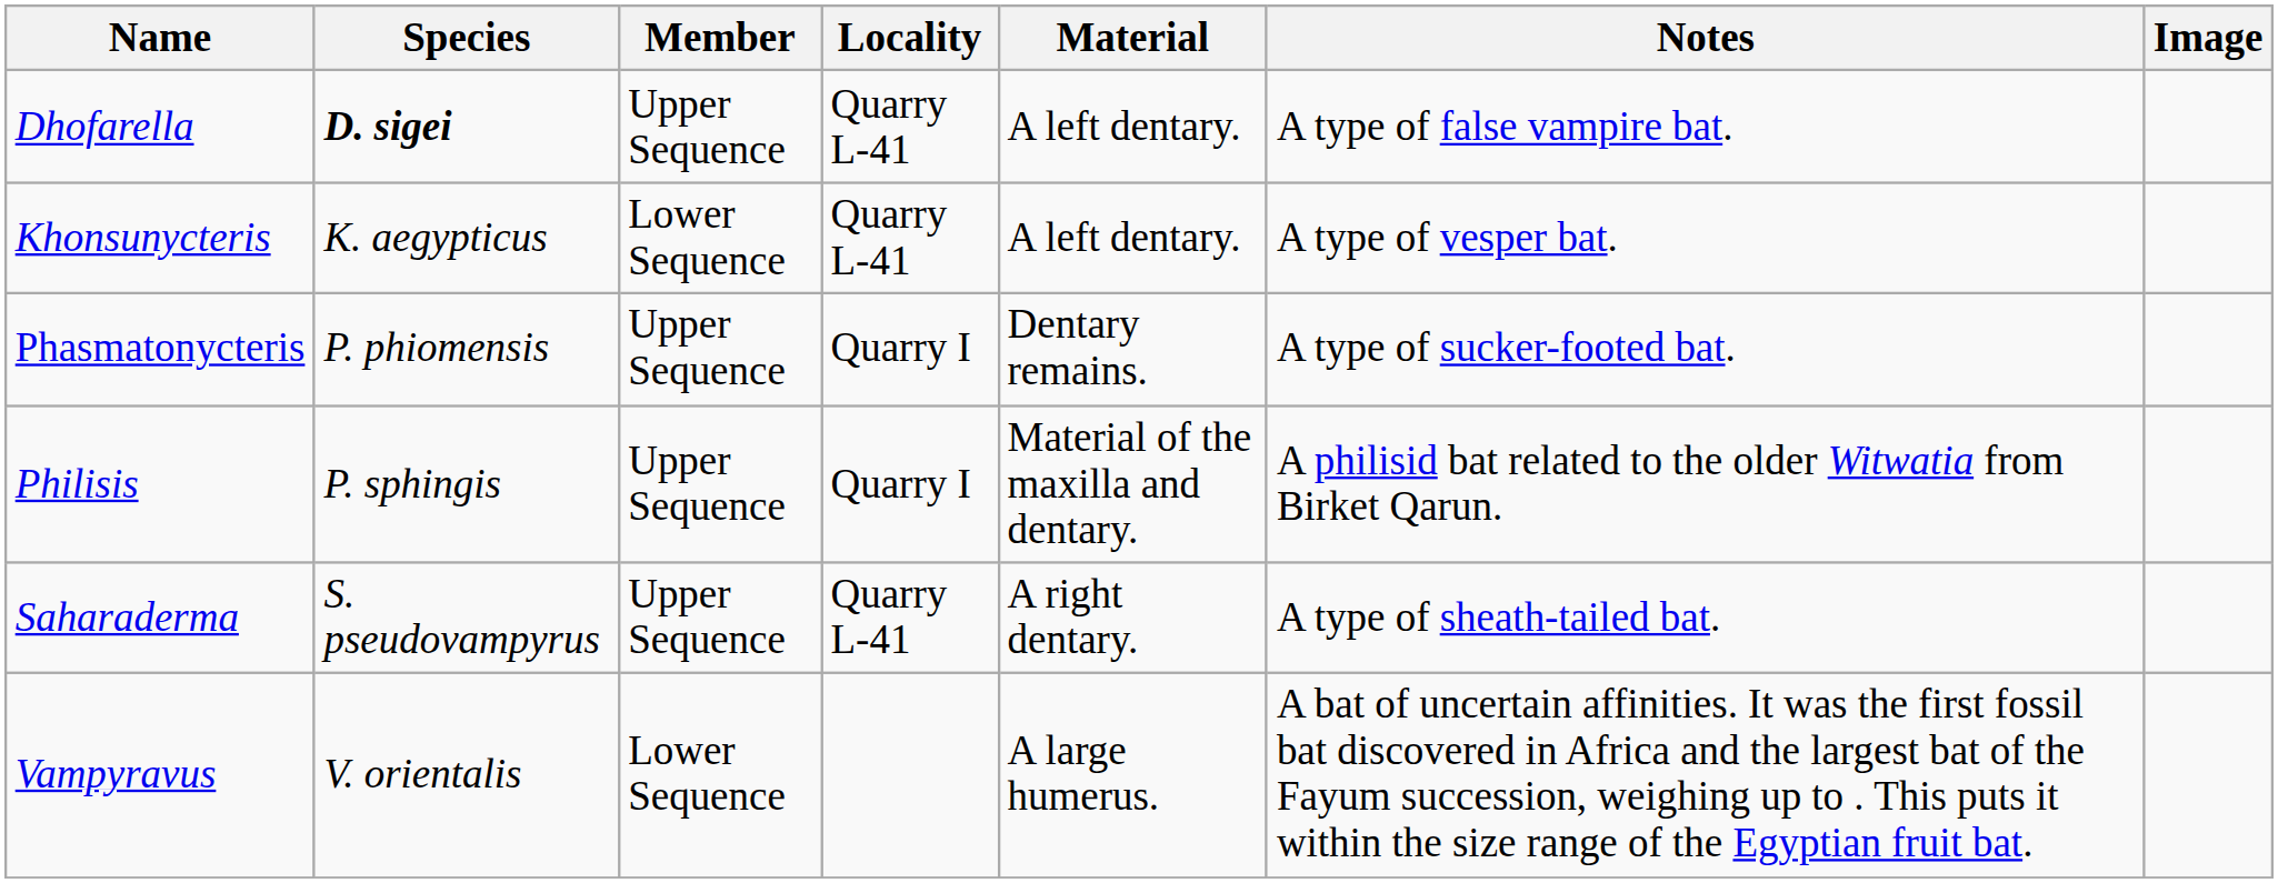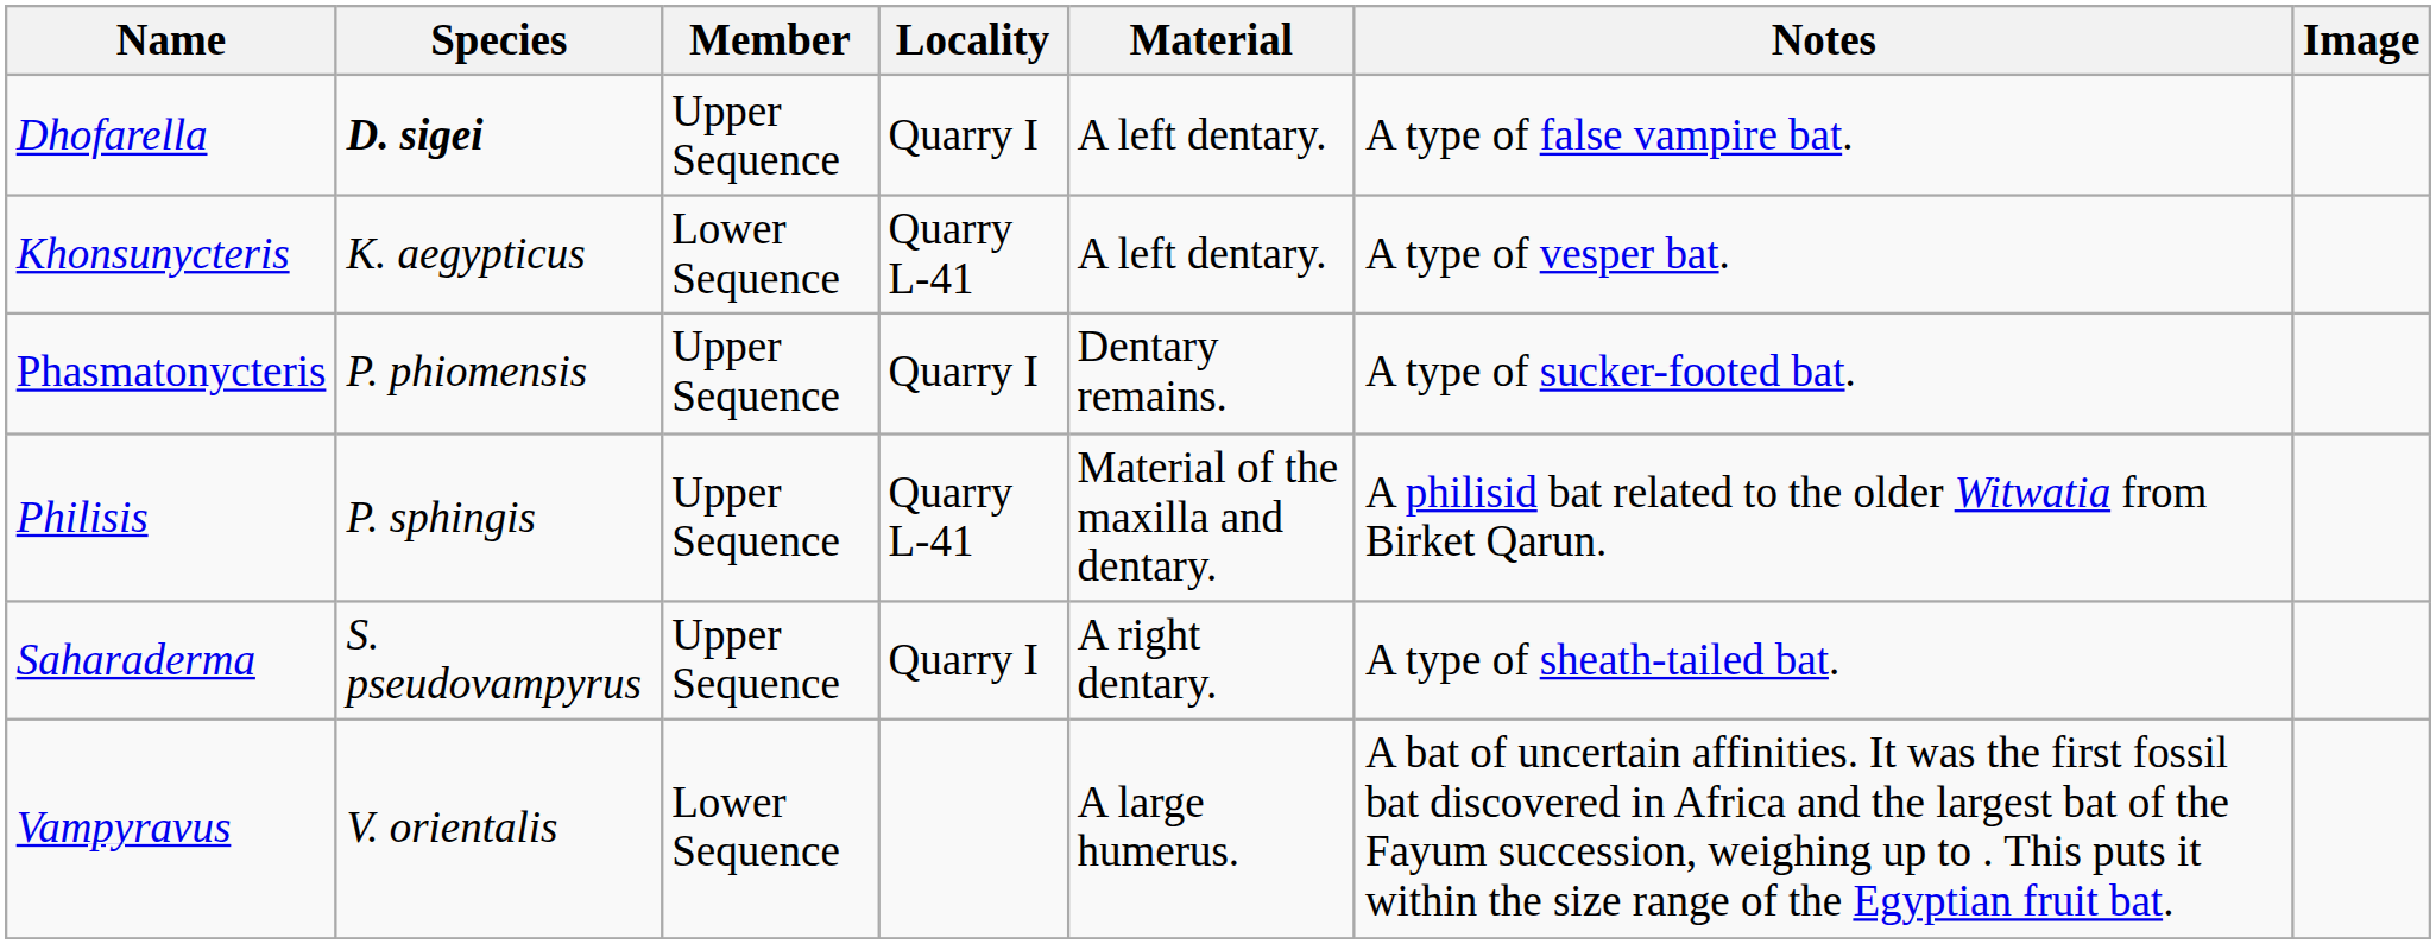Dhofarella | Locality: Quarry L-41 -> Quarry I
Philisis | Locality: Quarry I -> Quarry L-41
Saharaderma | Locality: Quarry L-41 -> Quarry I
